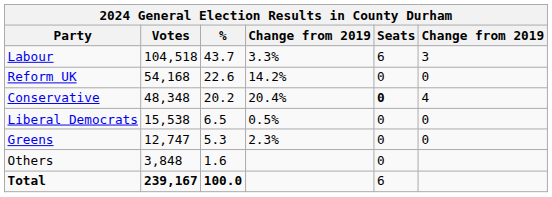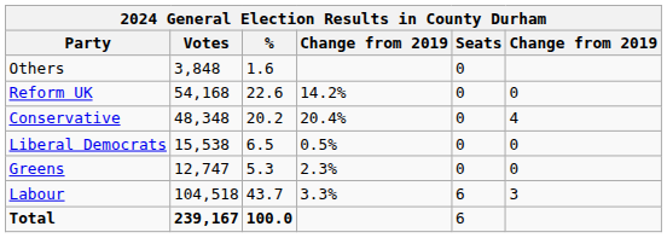rows swapped: Labour <-> Others
Conservative | Seats: bold -> normal
